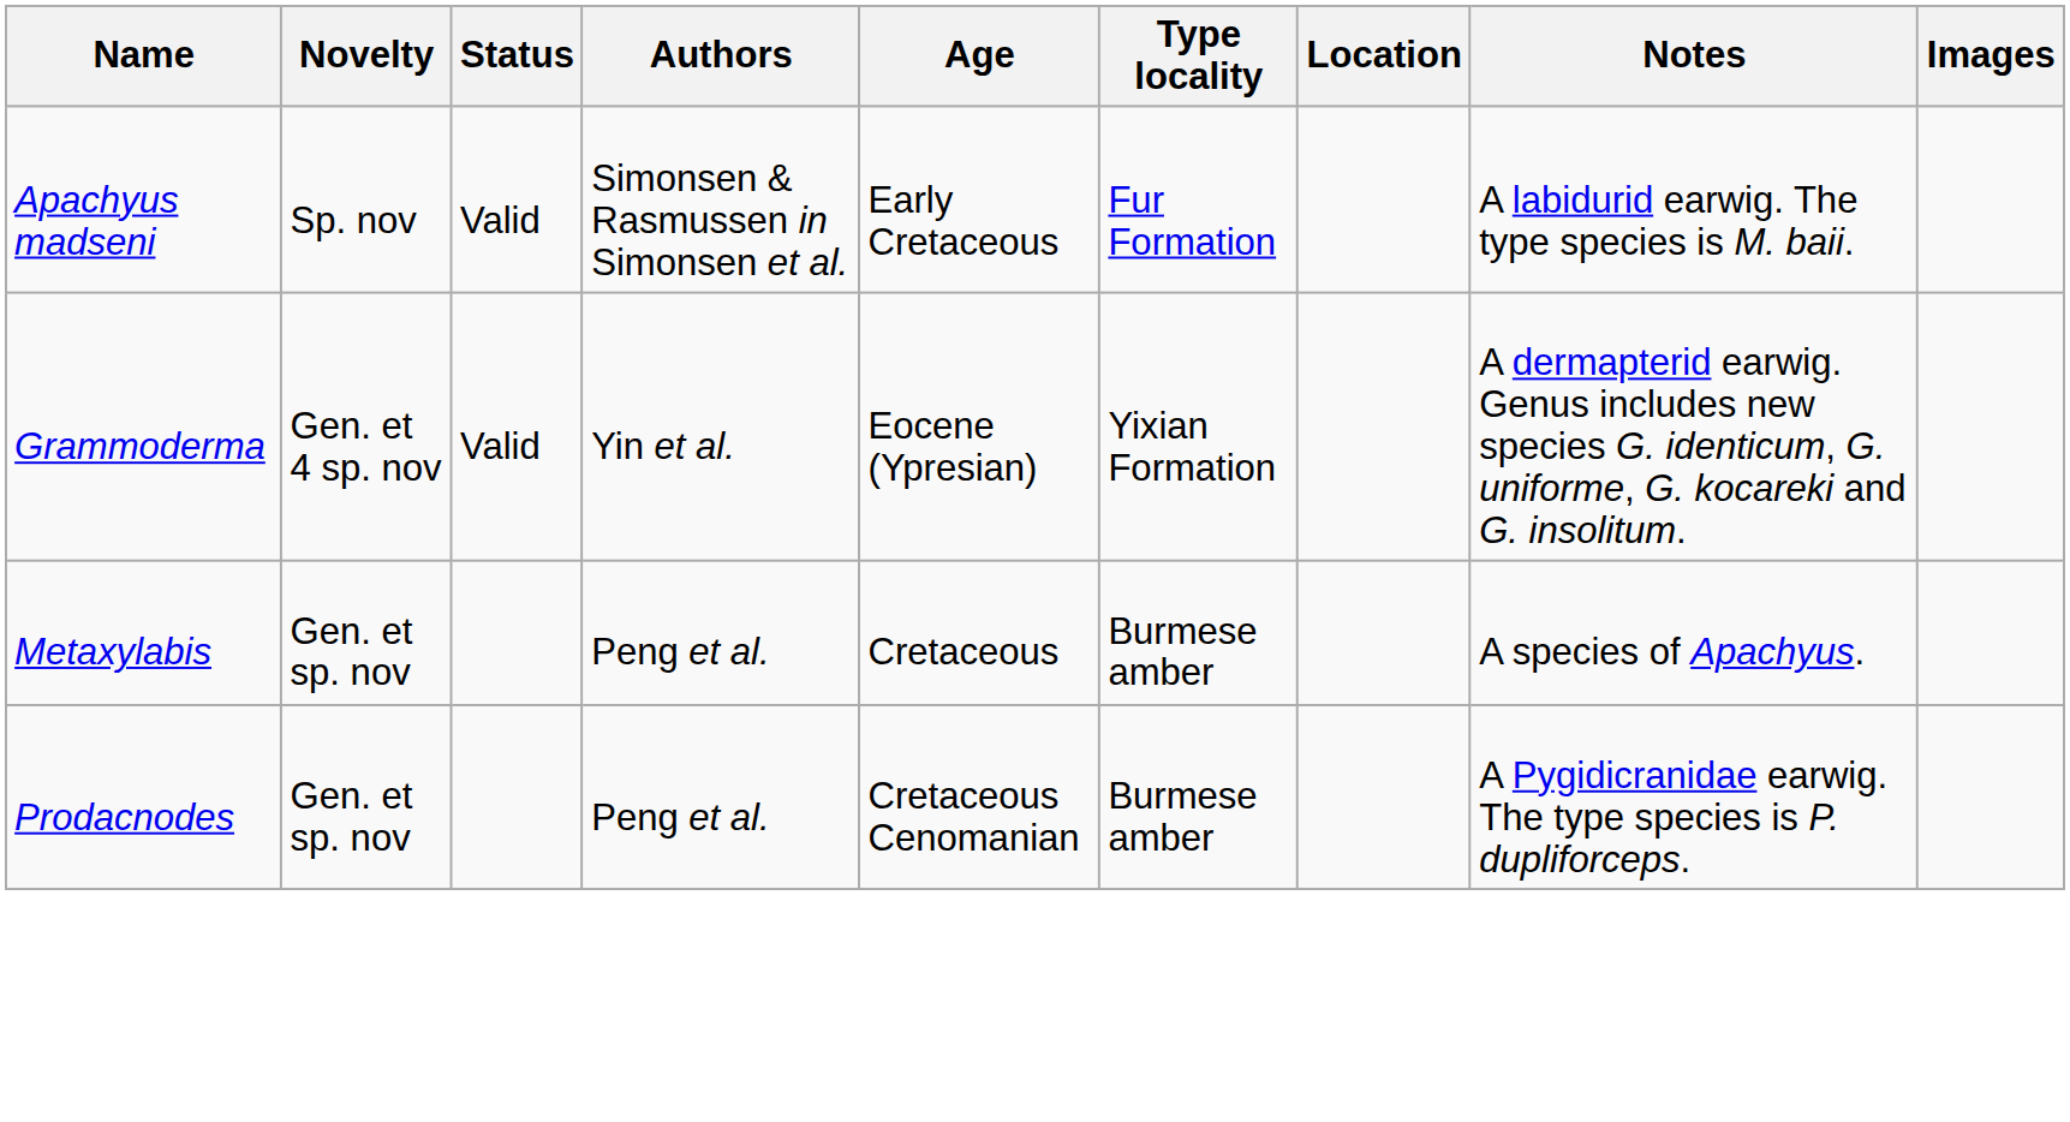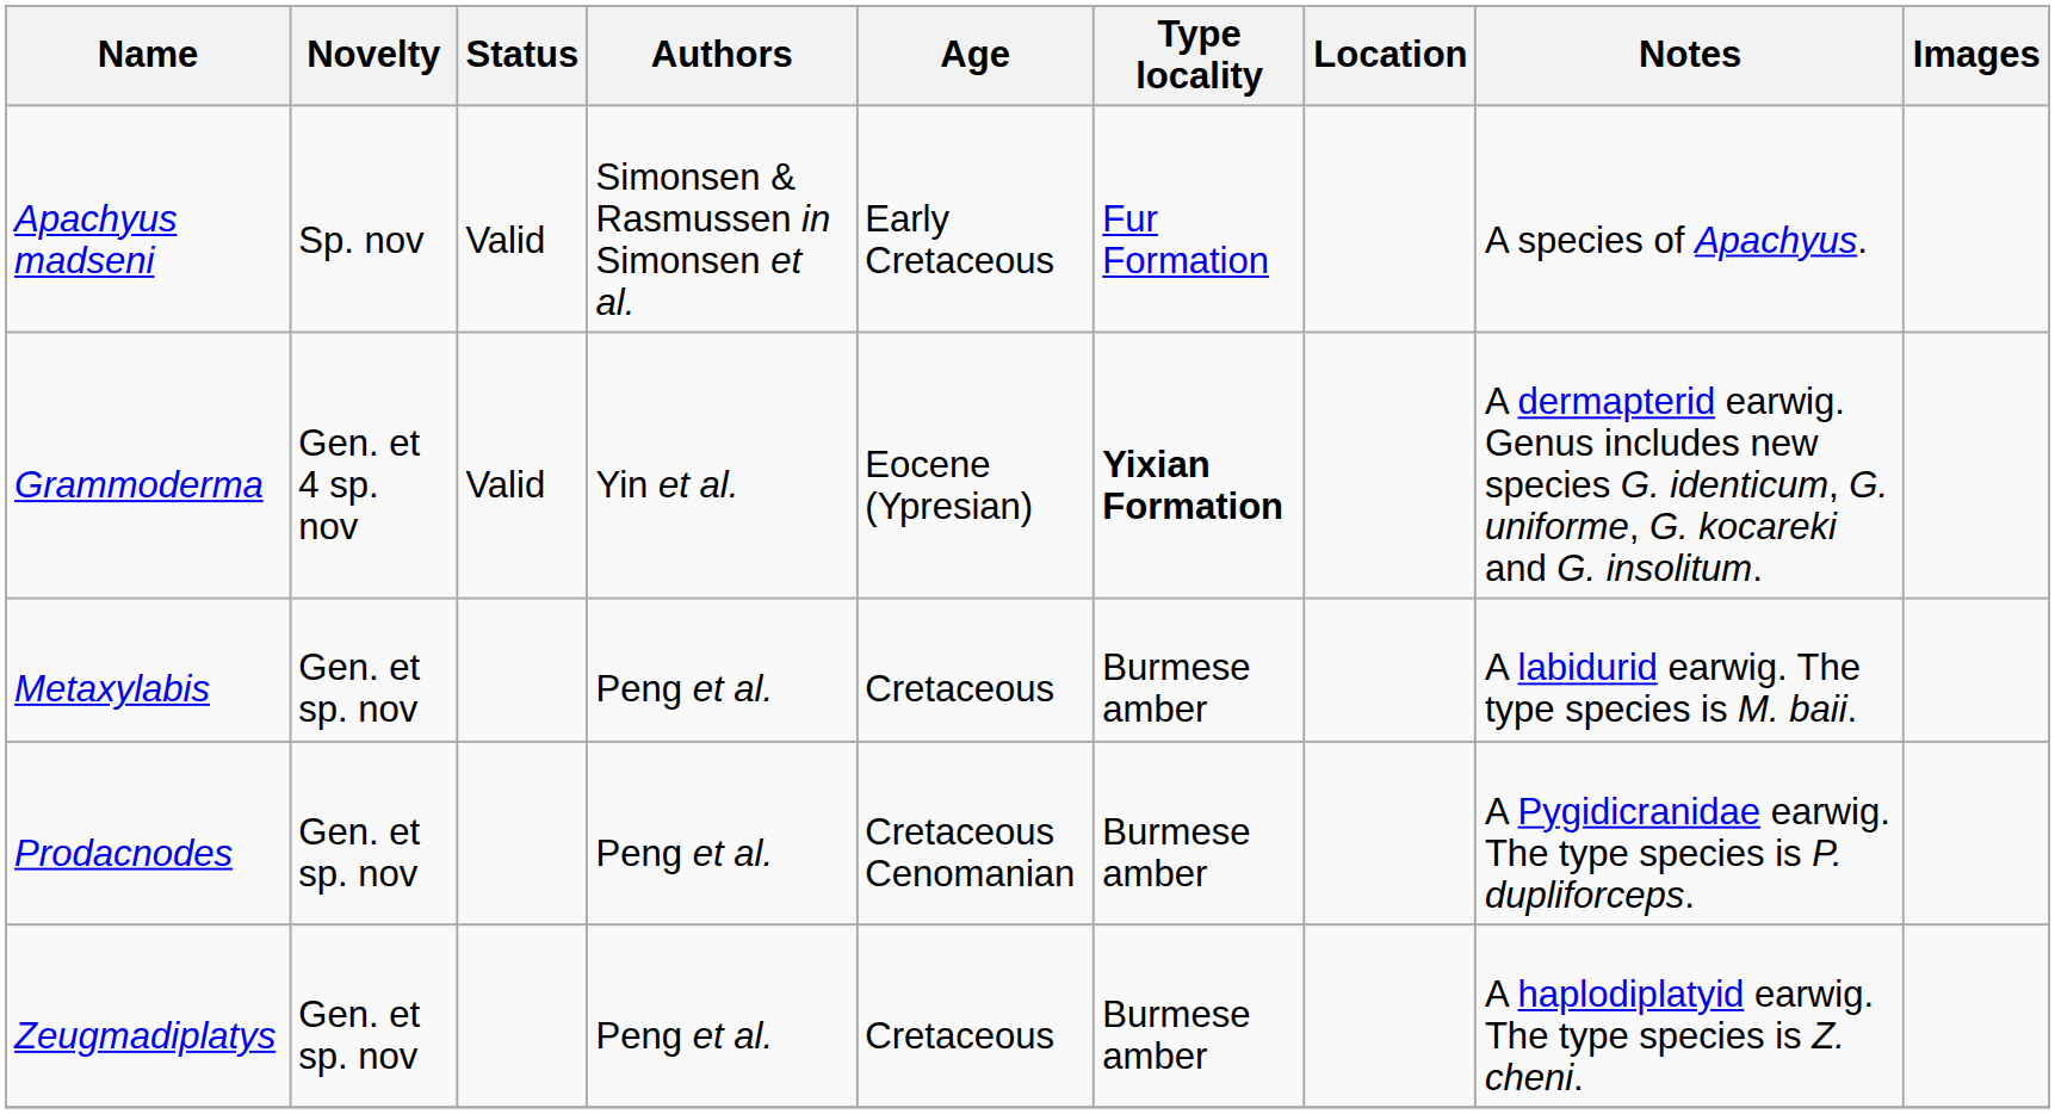Apachyus madseni | Notes: A labidurid earwig. The type species is M. baii. -> A species of Apachyus.
Grammoderma | Type locality: normal -> bold
Metaxylabis | Notes: A species of Apachyus. -> A labidurid earwig. The type species is M. baii.
+ row: Zeugmadiplatys | Gen. et sp. nov | Peng et al. | Cretaceous | Burmese amber | A haplodiplatyid earwig. The type species is Z. cheni.
